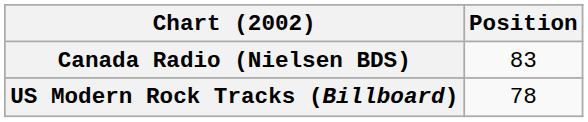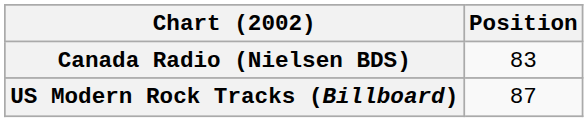US Modern Rock Tracks (Billboard) | Position: 78 -> 87
